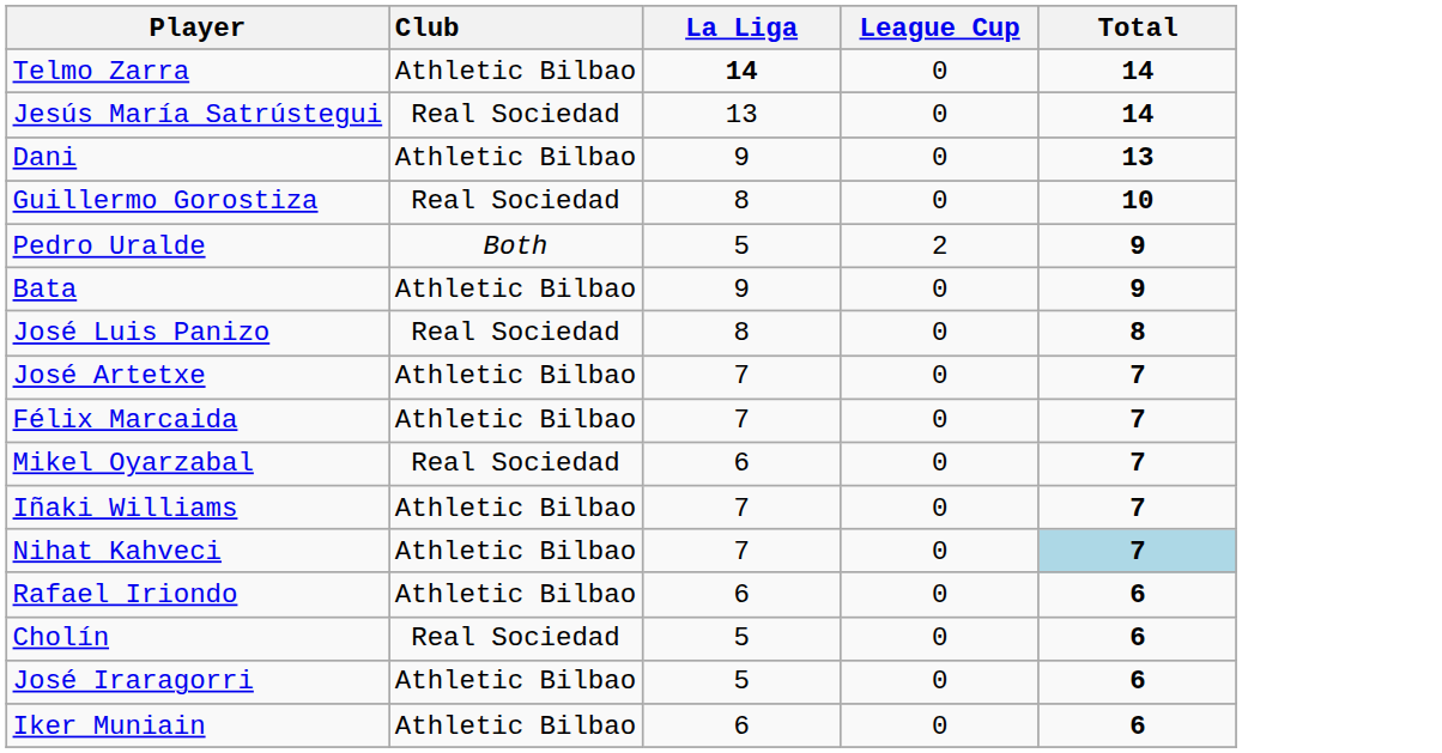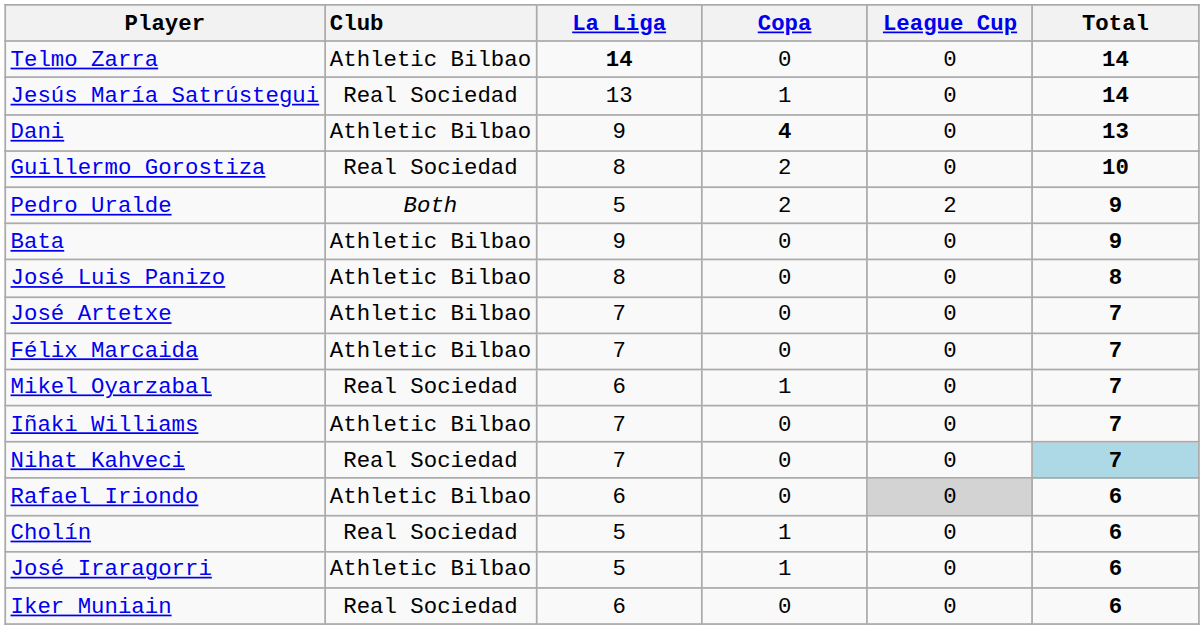+ column: Copa | 0 | 1 | 4 | 2 | 2 | 0 | 0 | 0 | 0 | 1 | 0 | 0 | 0 | 1 | 1 | 0
José Luis Panizo | Club: Real Sociedad -> Athletic Bilbao
Nihat Kahveci | Club: Athletic Bilbao -> Real Sociedad
Rafael Iriondo | League Cup: no background -> lightgrey background
Iker Muniain | Club: Athletic Bilbao -> Real Sociedad
